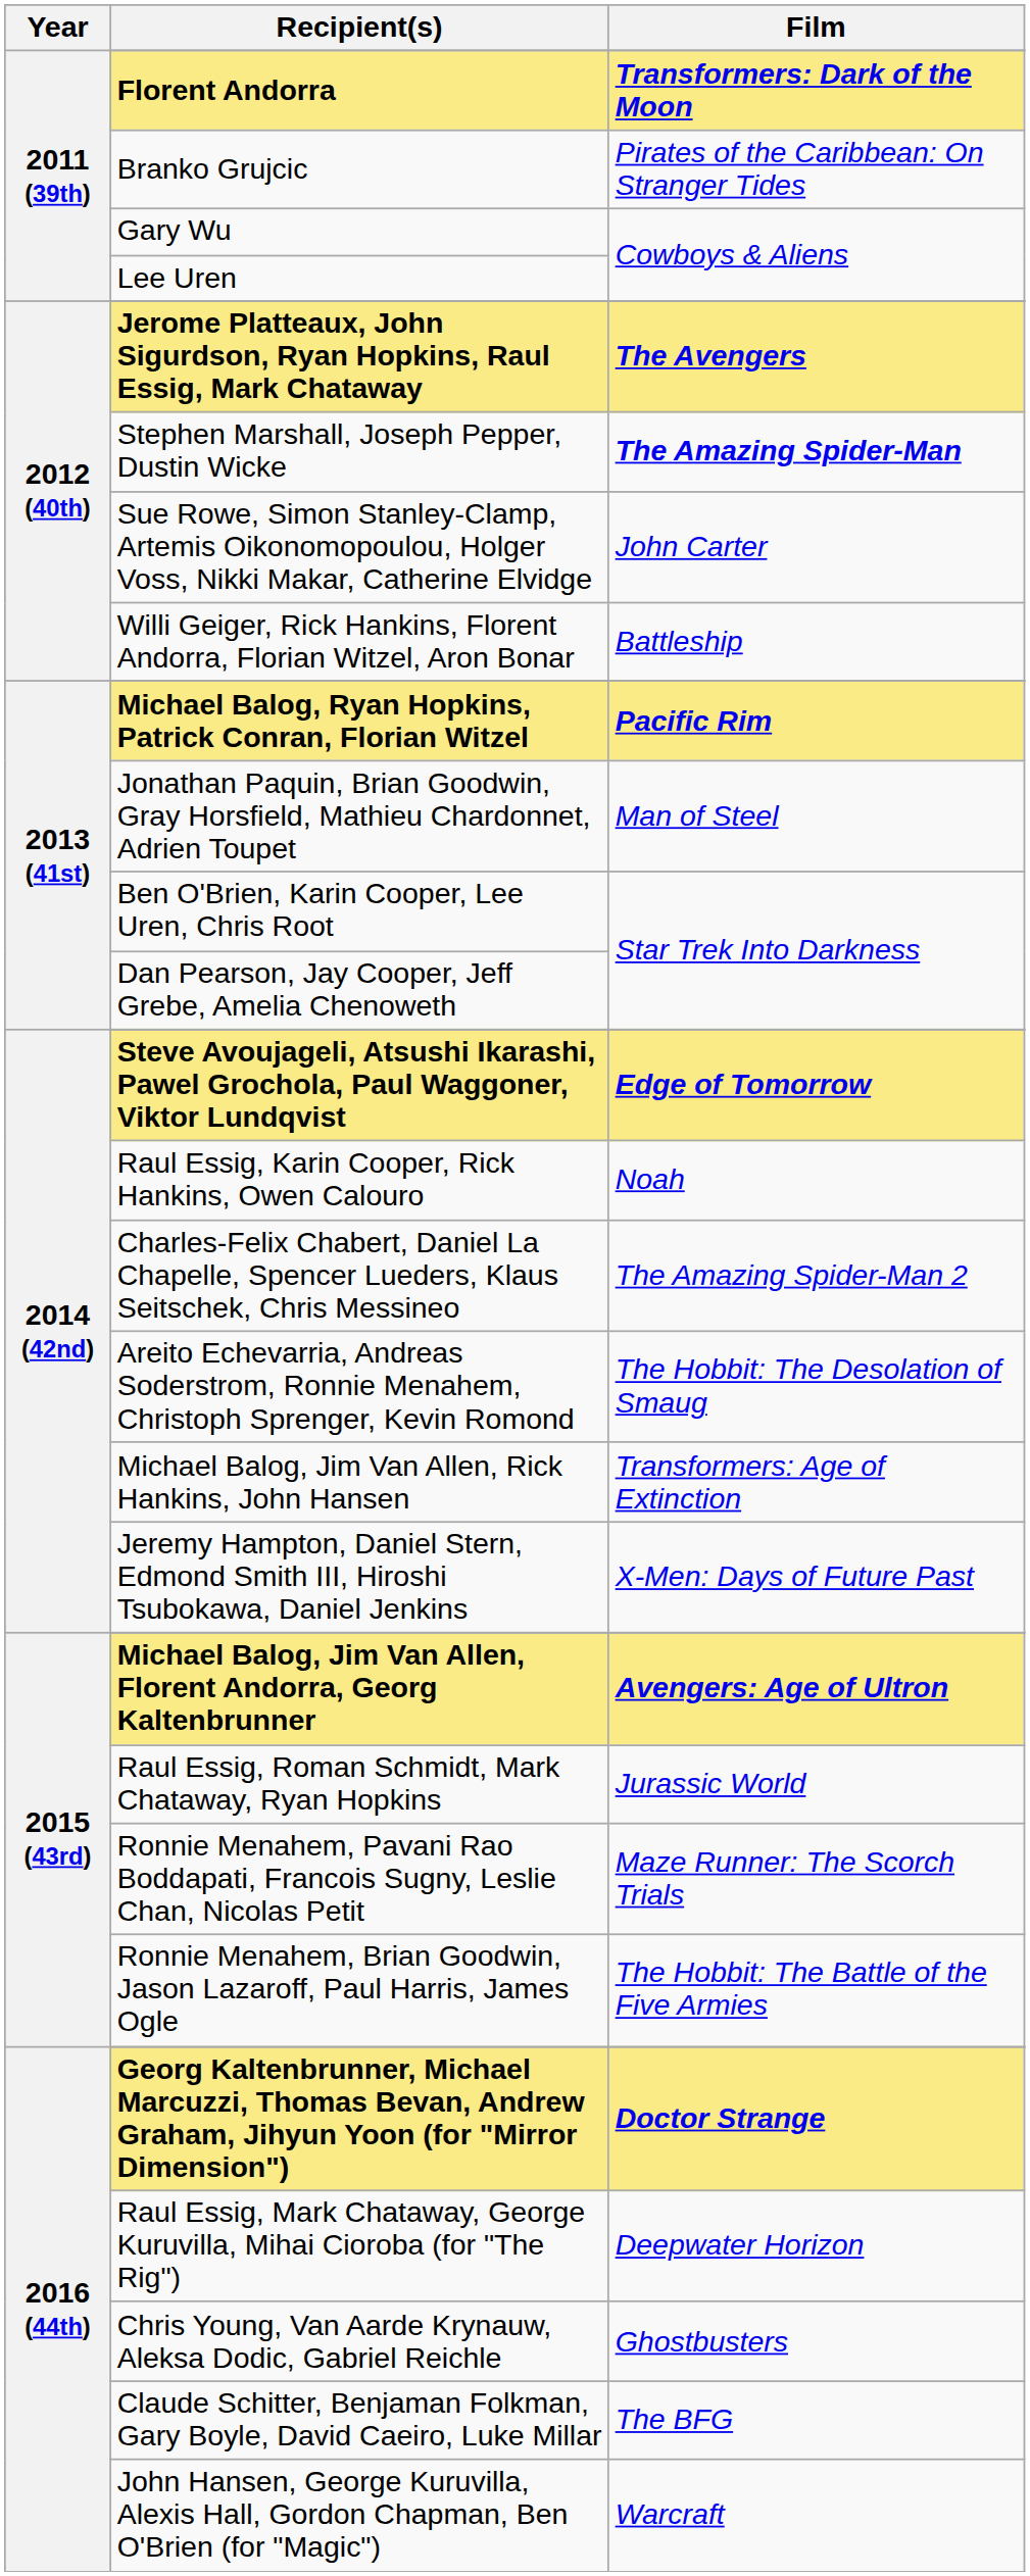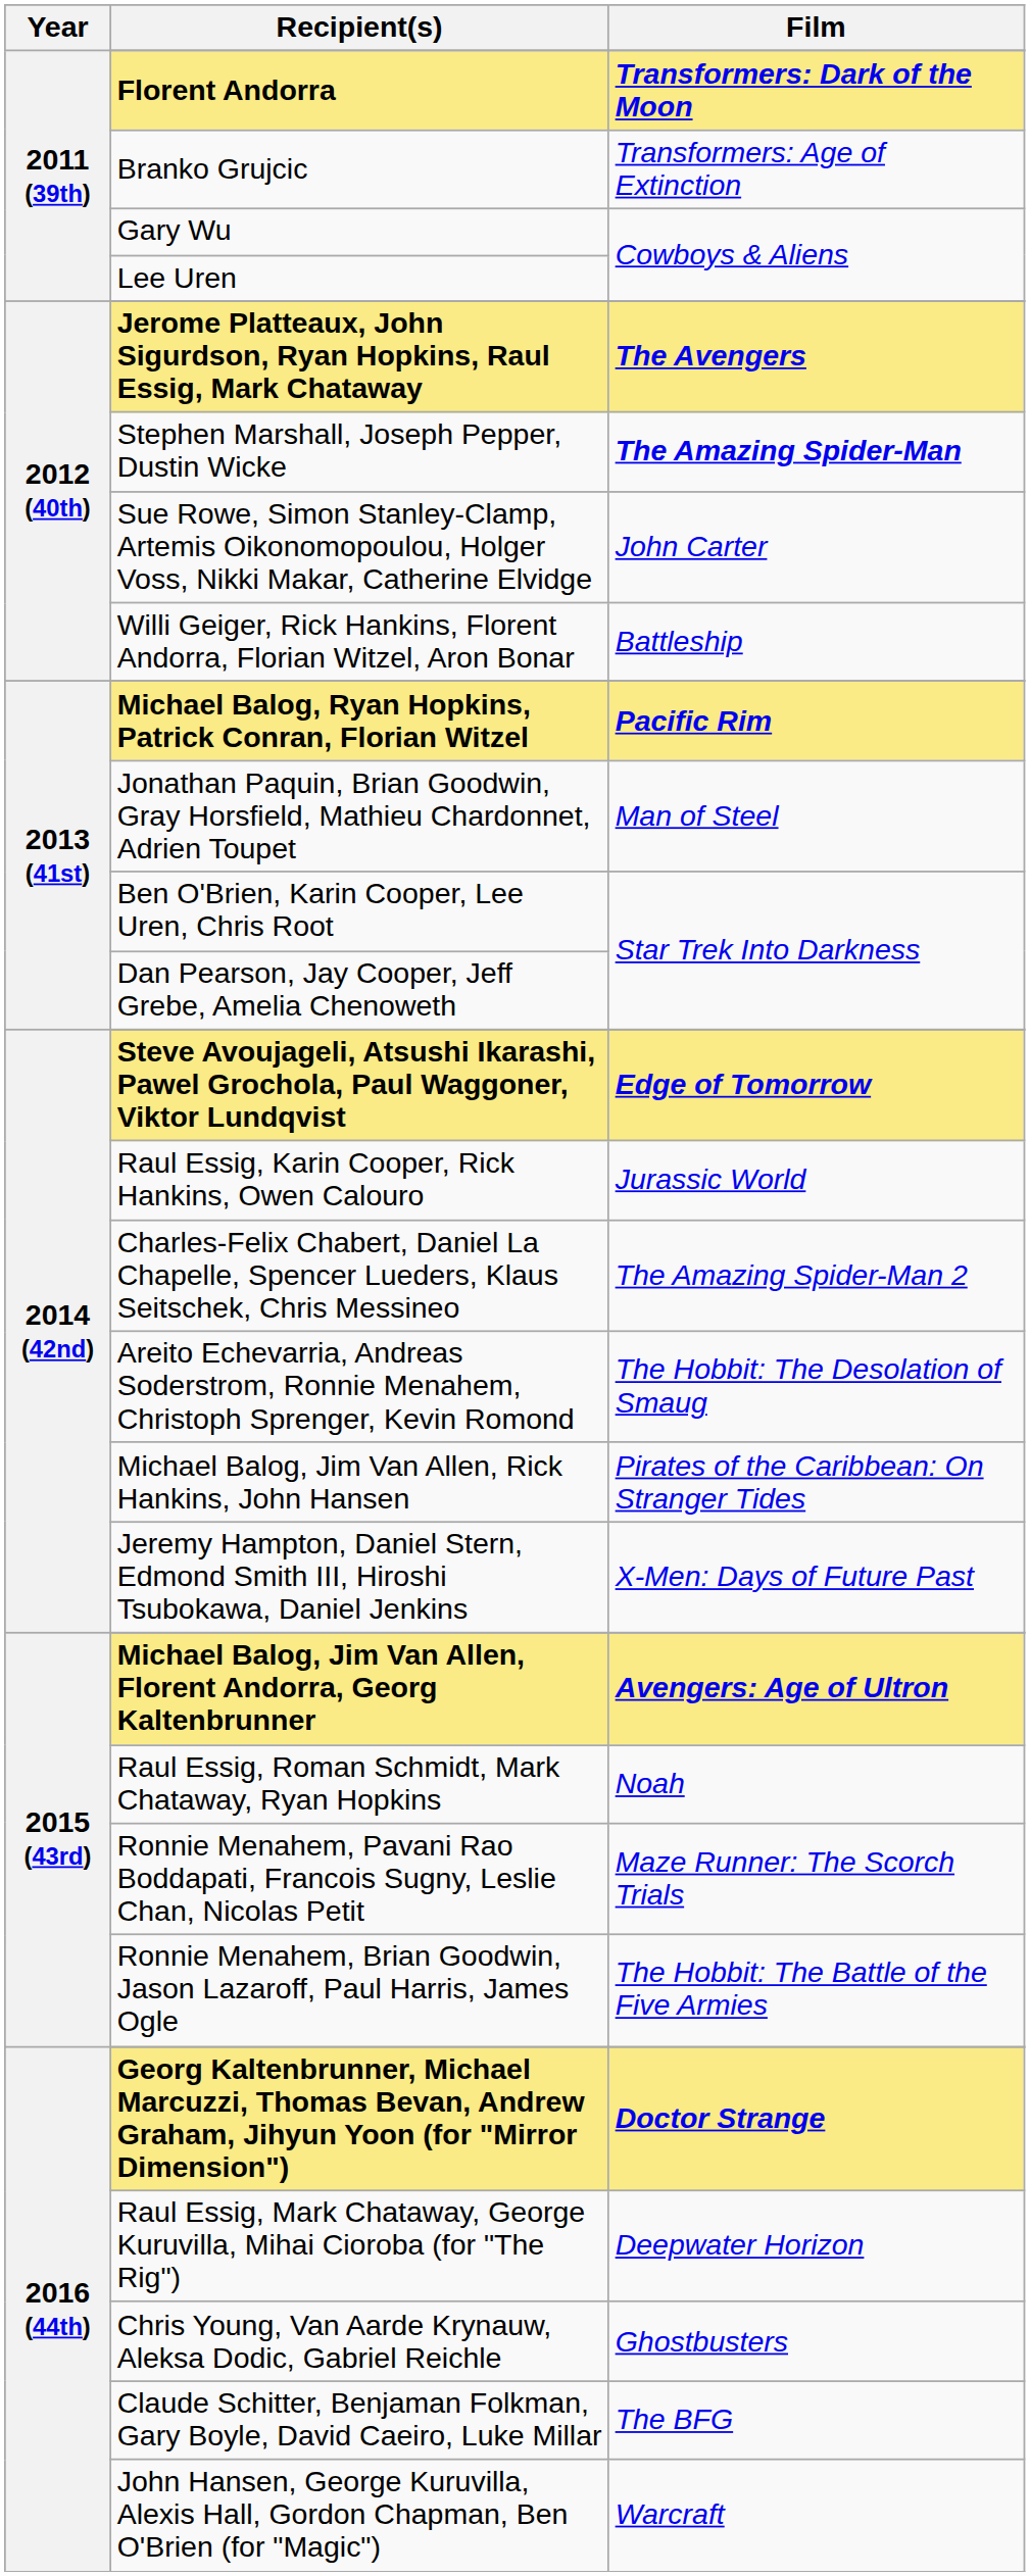Branko Grujcic | Film: Pirates of the Caribbean: On Stranger Tides -> Transformers: Age of Extinction
Raul Essig, Karin Cooper, Rick Hankins, Owen Calouro | Film: Noah -> Jurassic World
Michael Balog, Jim Van Allen, Rick Hankins, John Hansen | Film: Transformers: Age of Extinction -> Pirates of the Caribbean: On Stranger Tides
Raul Essig, Roman Schmidt, Mark Chataway, Ryan Hopkins | Film: Jurassic World -> Noah
